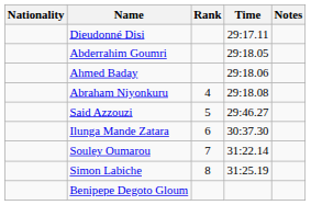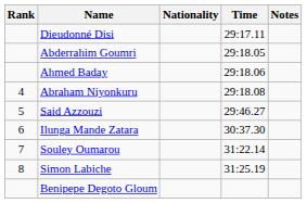columns swapped: Rank <-> Nationality
